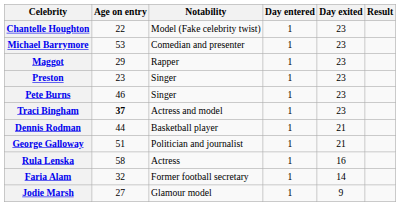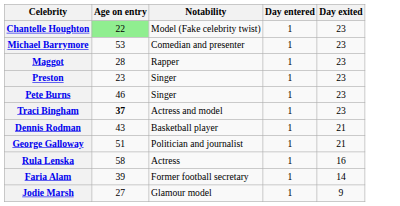- column: Result
Chantelle Houghton | Age on entry: no background -> lightgreen background
Maggot | Age on entry: 29 -> 28
Dennis Rodman | Age on entry: 44 -> 43
Faria Alam | Age on entry: 32 -> 39
